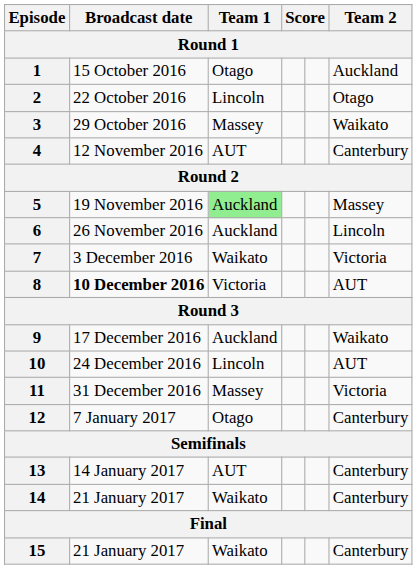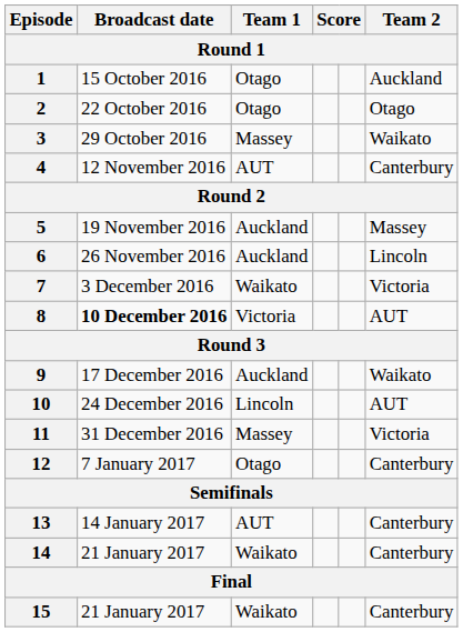2 | Team 1: Lincoln -> Otago
5 | Team 1: lightgreen background -> no background
